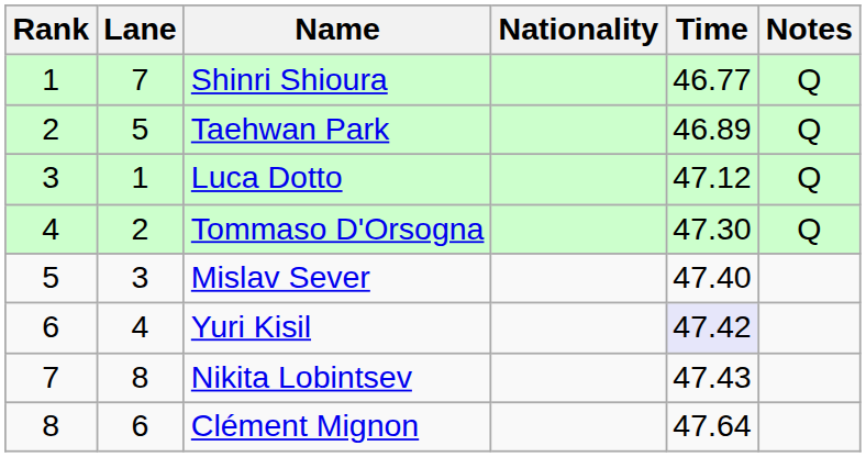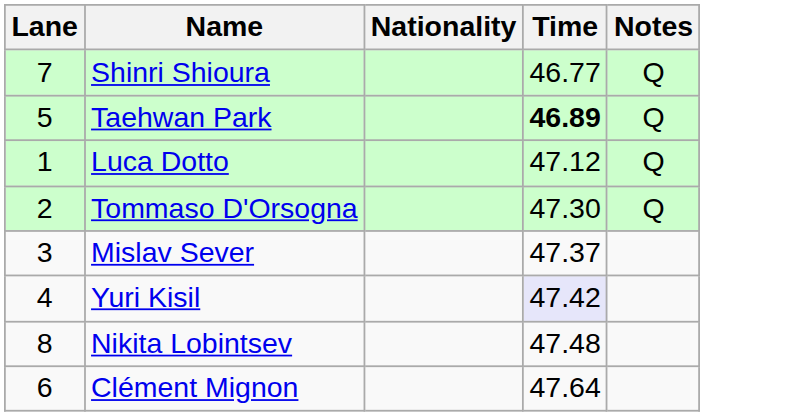- column: Rank | 1 | 2 | 3 | 4 | 5 | 6 | 7 | 8
Taehwan Park | Time: normal -> bold
Mislav Sever | Time: 47.40 -> 47.37
Nikita Lobintsev | Time: 47.43 -> 47.48
